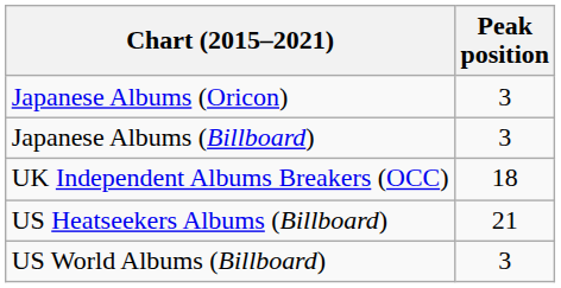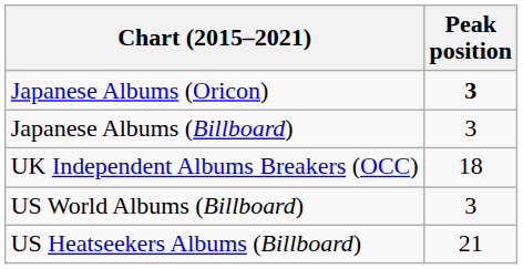Japanese Albums (Oricon) | Peak position: normal -> bold
rows swapped: US Heatseekers Albums (Billboard) <-> US World Albums (Billboard)
